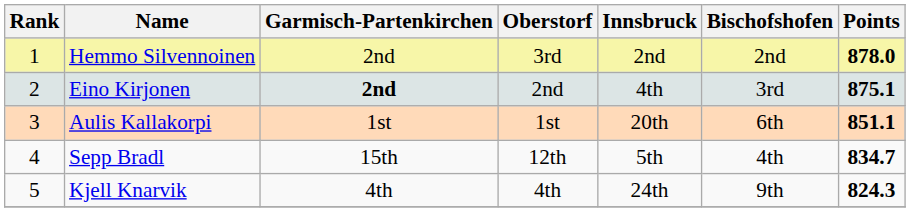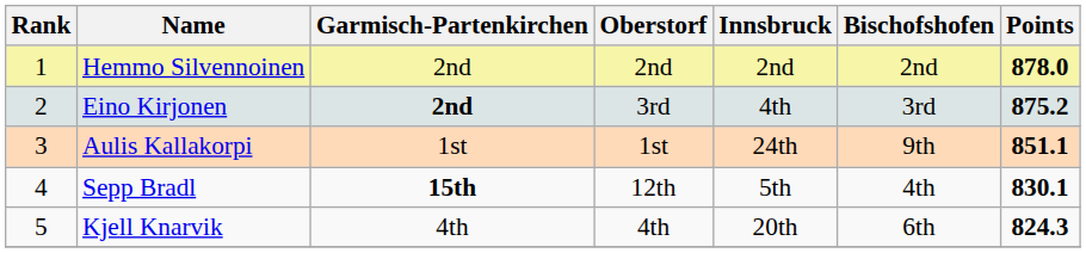Hemmo Silvennoinen | Oberstorf: 3rd -> 2nd
Eino Kirjonen | Oberstorf: 2nd -> 3rd
Eino Kirjonen | Points: 875.1 -> 875.2
Aulis Kallakorpi | Innsbruck: 20th -> 24th
Aulis Kallakorpi | Bischofshofen: 6th -> 9th
Sepp Bradl | Garmisch-Partenkirchen: normal -> bold
Sepp Bradl | Points: 834.7 -> 830.1
Kjell Knarvik | Innsbruck: 24th -> 20th
Kjell Knarvik | Bischofshofen: 9th -> 6th
